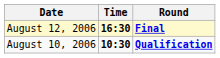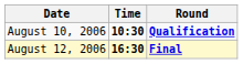rows swapped: August 10, 2006 <-> August 12, 2006
